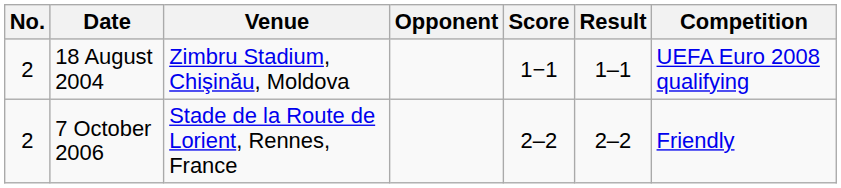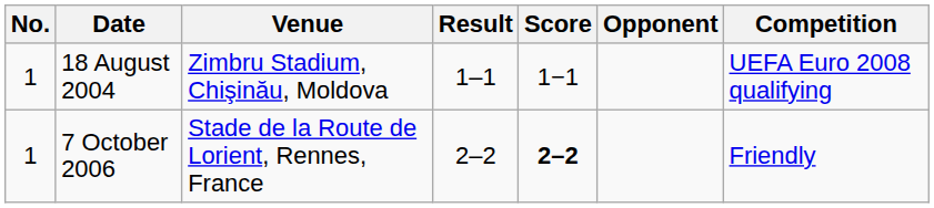columns swapped: Opponent <-> Result
18 August 2004 | No.: 2 -> 1
7 October 2006 | No.: 2 -> 1
7 October 2006 | Score: normal -> bold
